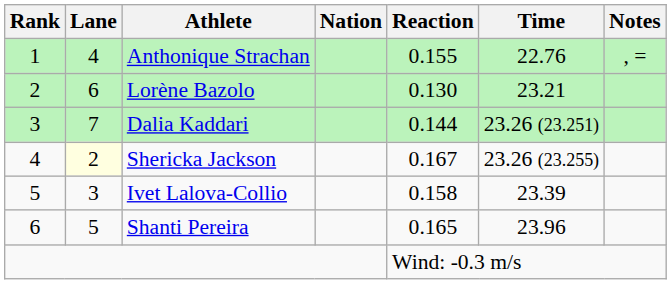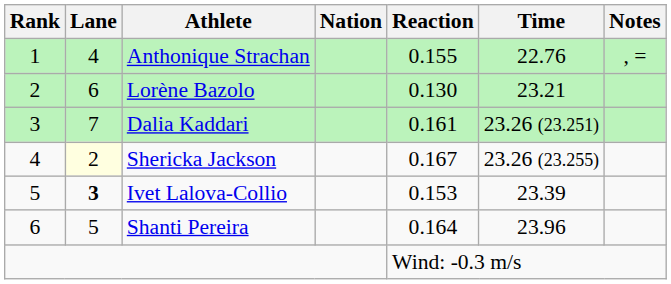Dalia Kaddari | Reaction: 0.144 -> 0.161
Ivet Lalova-Collio | Lane: normal -> bold
Ivet Lalova-Collio | Reaction: 0.158 -> 0.153
Shanti Pereira | Reaction: 0.165 -> 0.164
